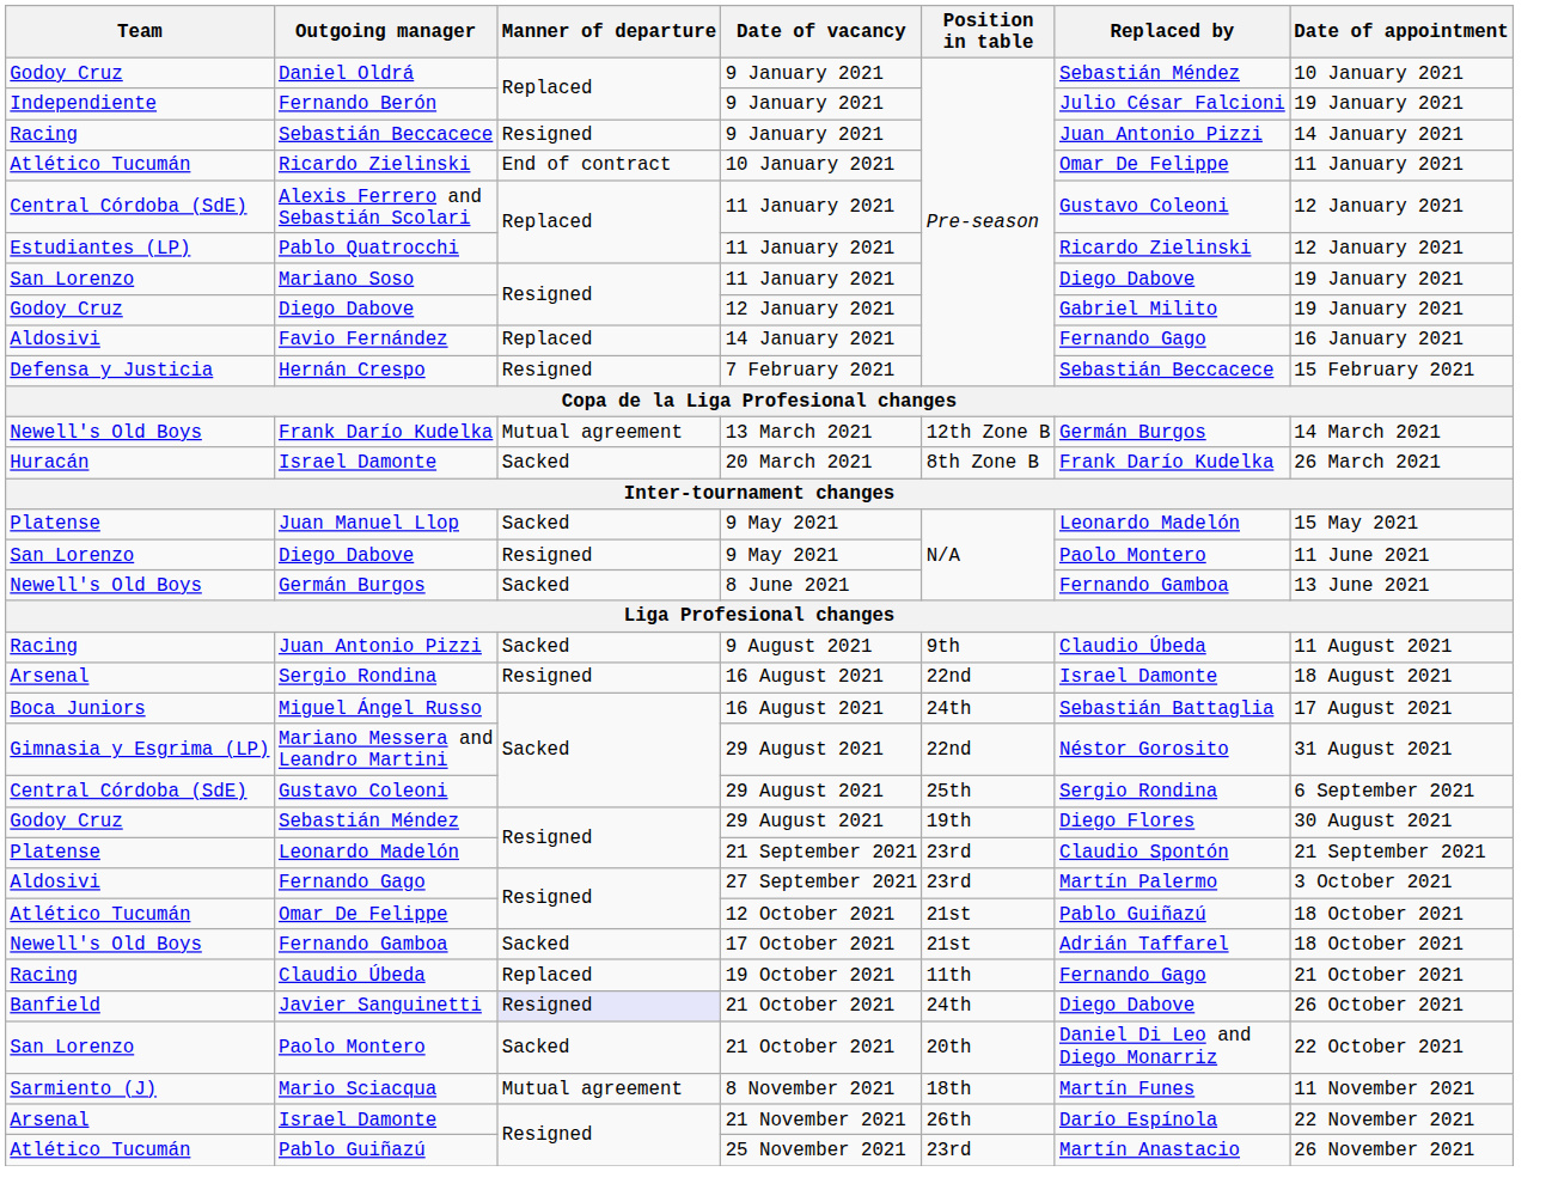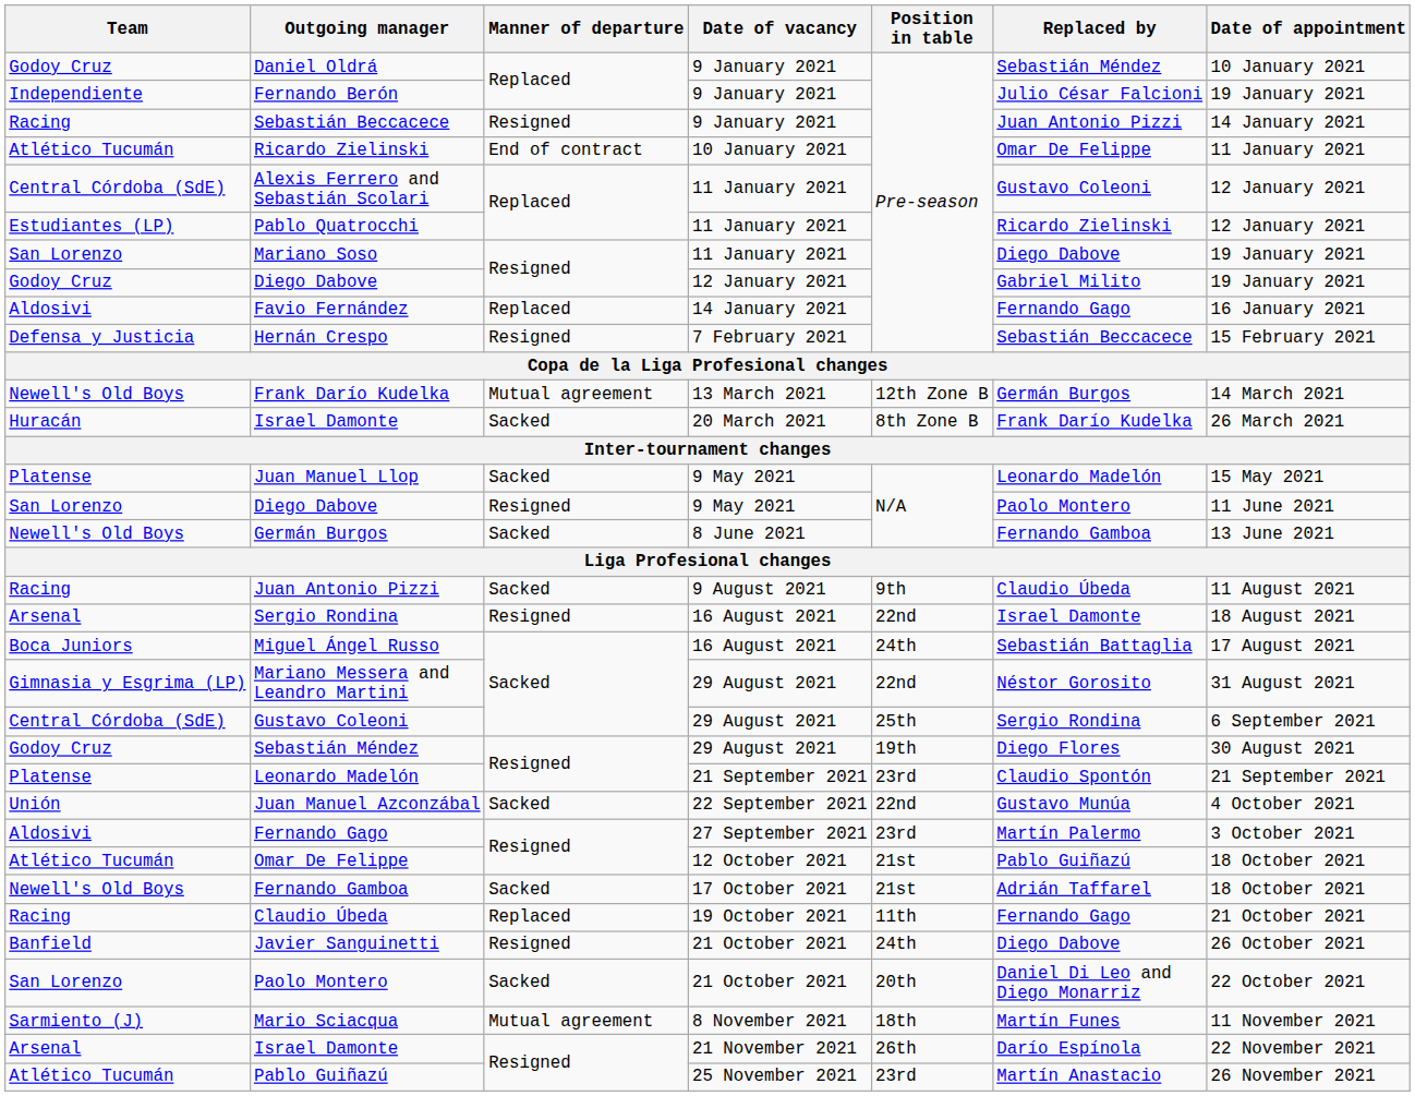+ row: Unión | Juan Manuel Azconzábal | Sacked | 22 September 2021 | 22nd | Gustavo Munúa | 4 October 2021
Javier Sanguinetti | Manner of departure: lavender background -> no background
